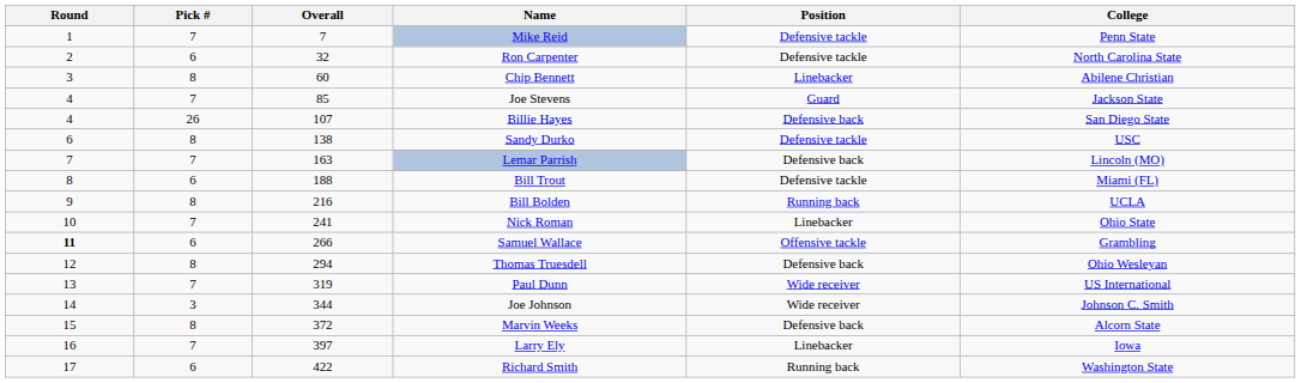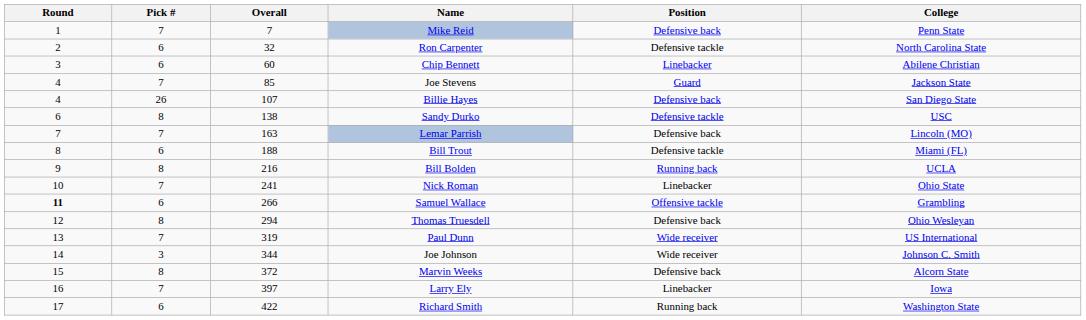Mike Reid | Position: Defensive tackle -> Defensive back
Chip Bennett | Pick #: 8 -> 6
